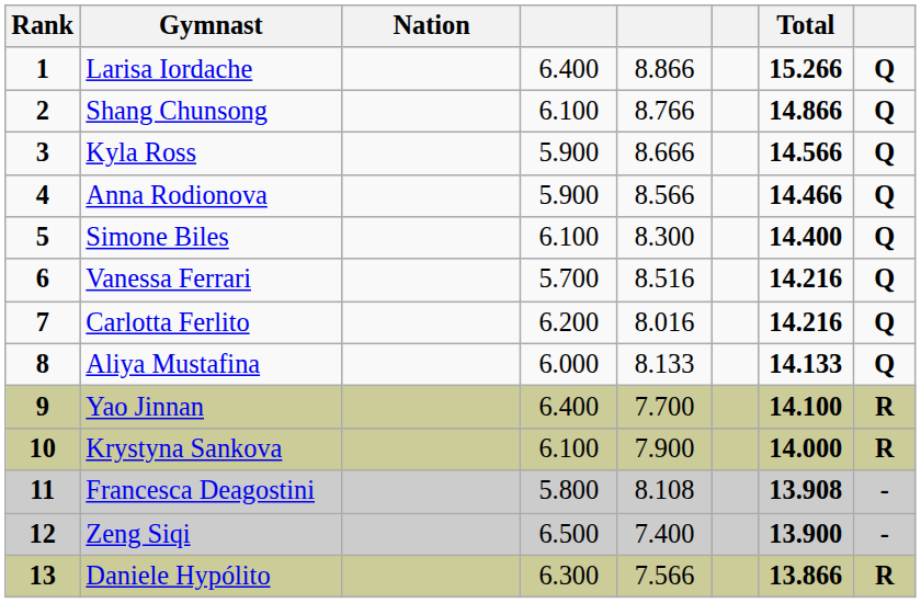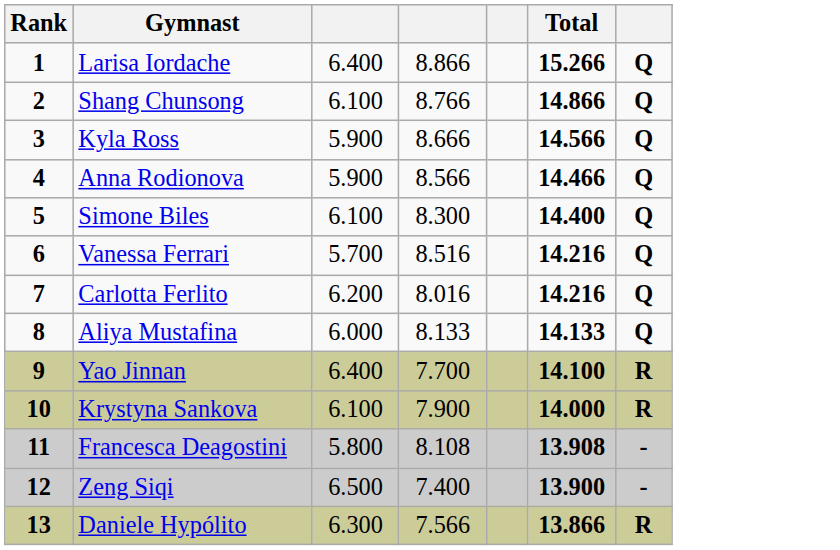- column: Nation
